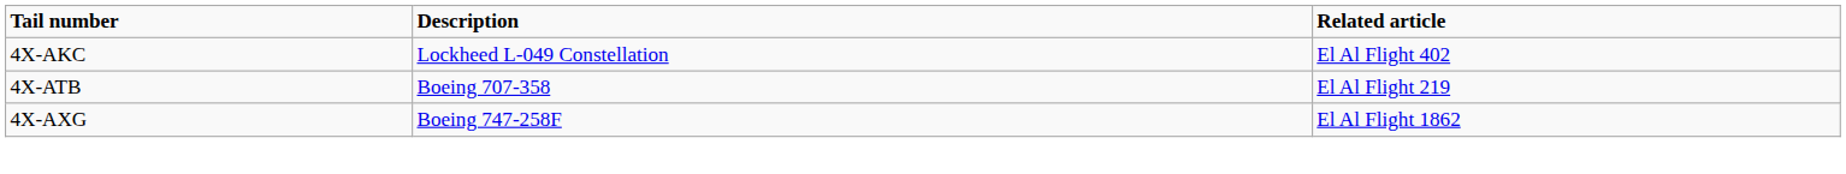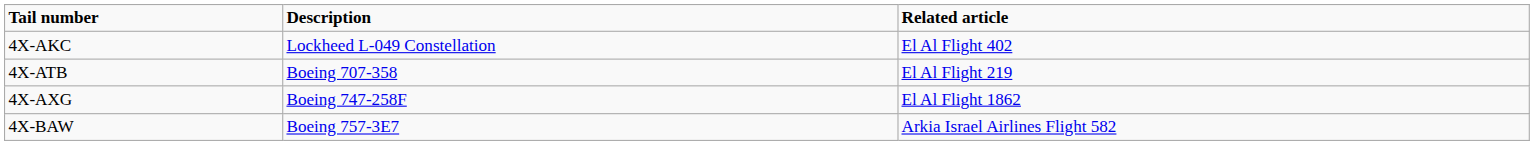+ row: 4X-BAW | Boeing 757-3E7 | Arkia Israel Airlines Flight 582
